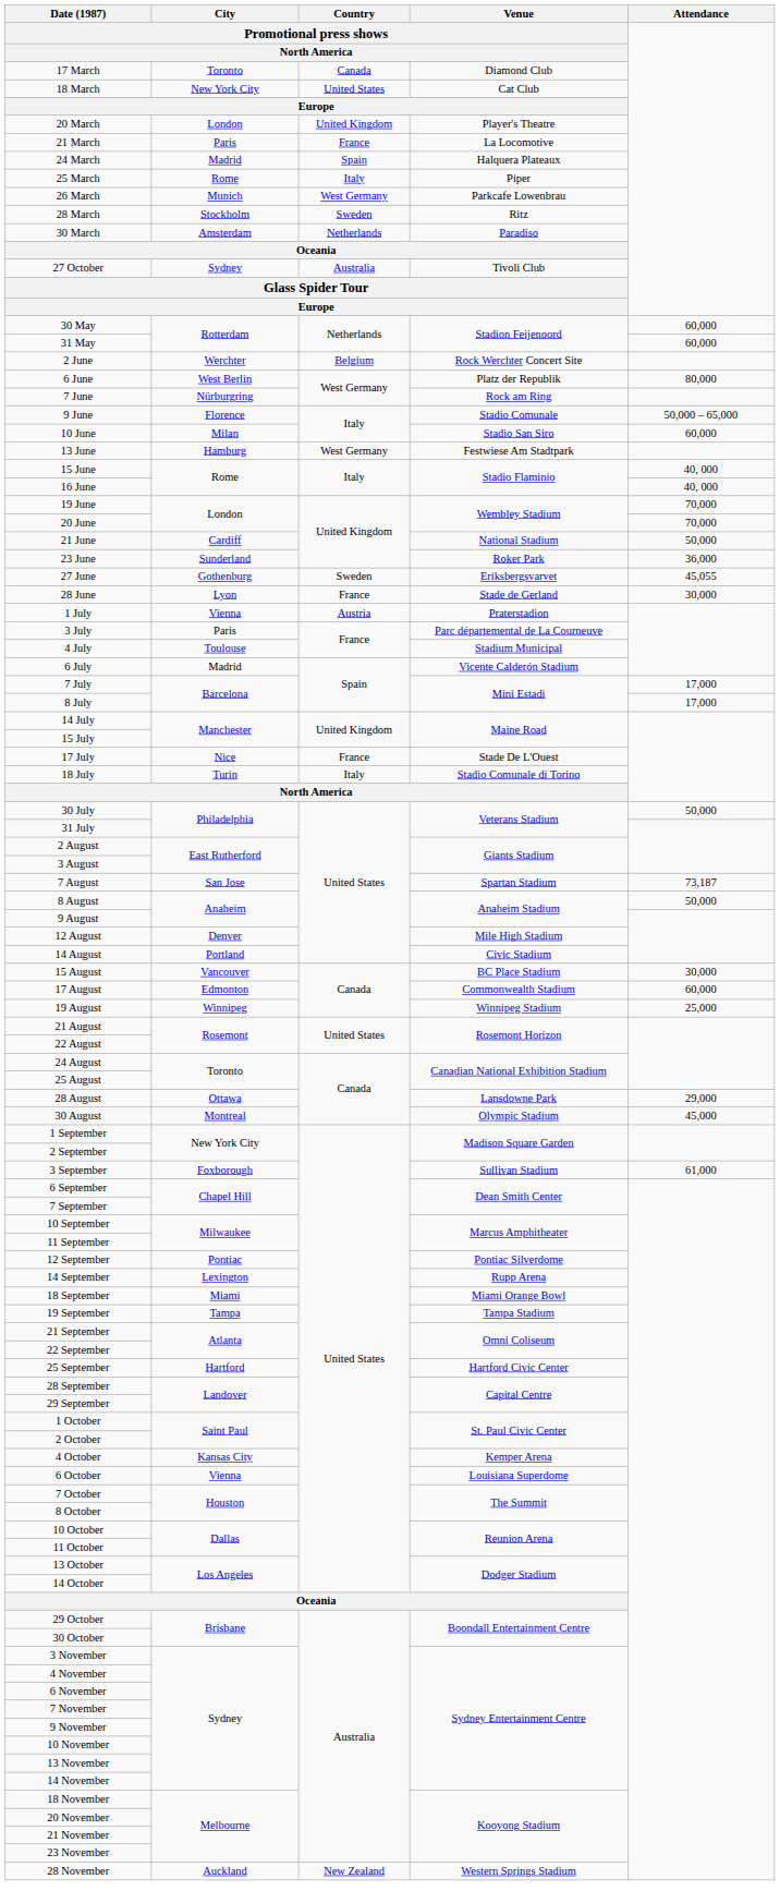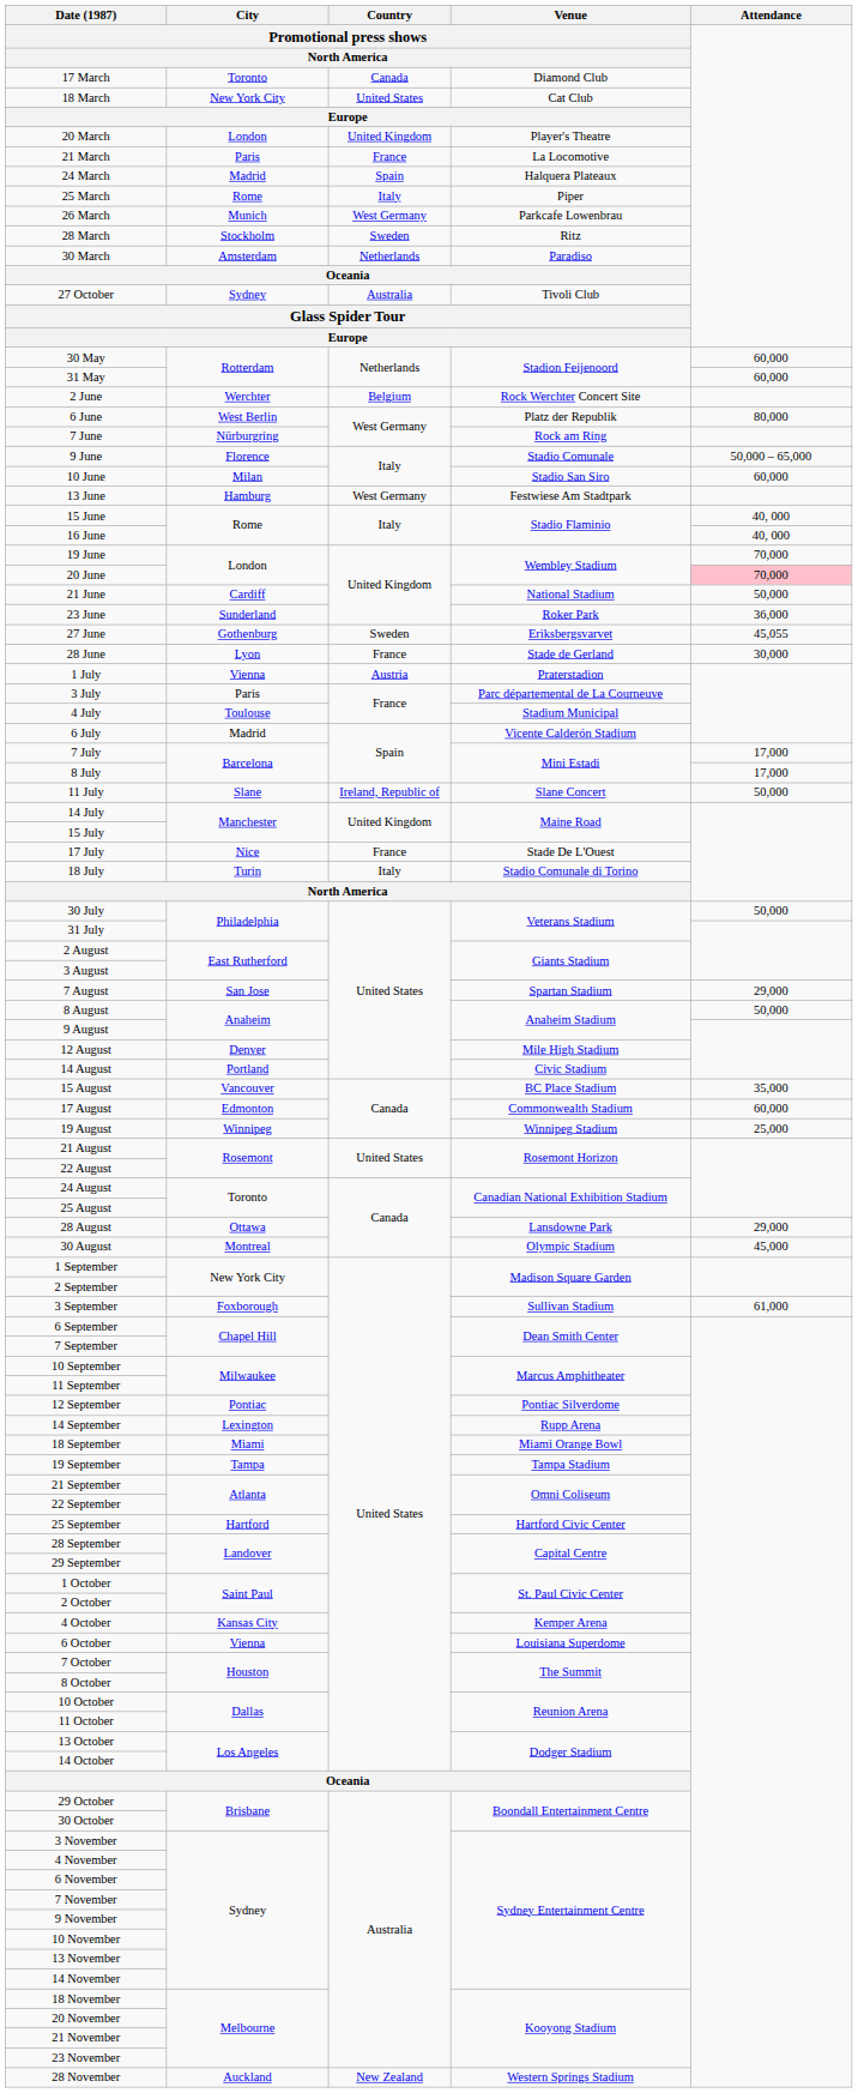20 June | Attendance: no background -> pink background
+ row: 11 July | Slane | Ireland, Republic of | Slane Concert | 50,000
7 August | Attendance: 73,187 -> 29,000
15 August | Attendance: 30,000 -> 35,000
